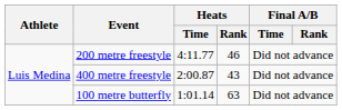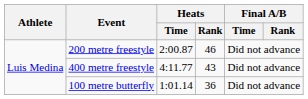200 metre freestyle | Heats / Time: 4:11.77 -> 2:00.87
400 metre freestyle | Heats / Time: 2:00.87 -> 4:11.77
100 metre butterfly | Heats / Rank: 63 -> 36
